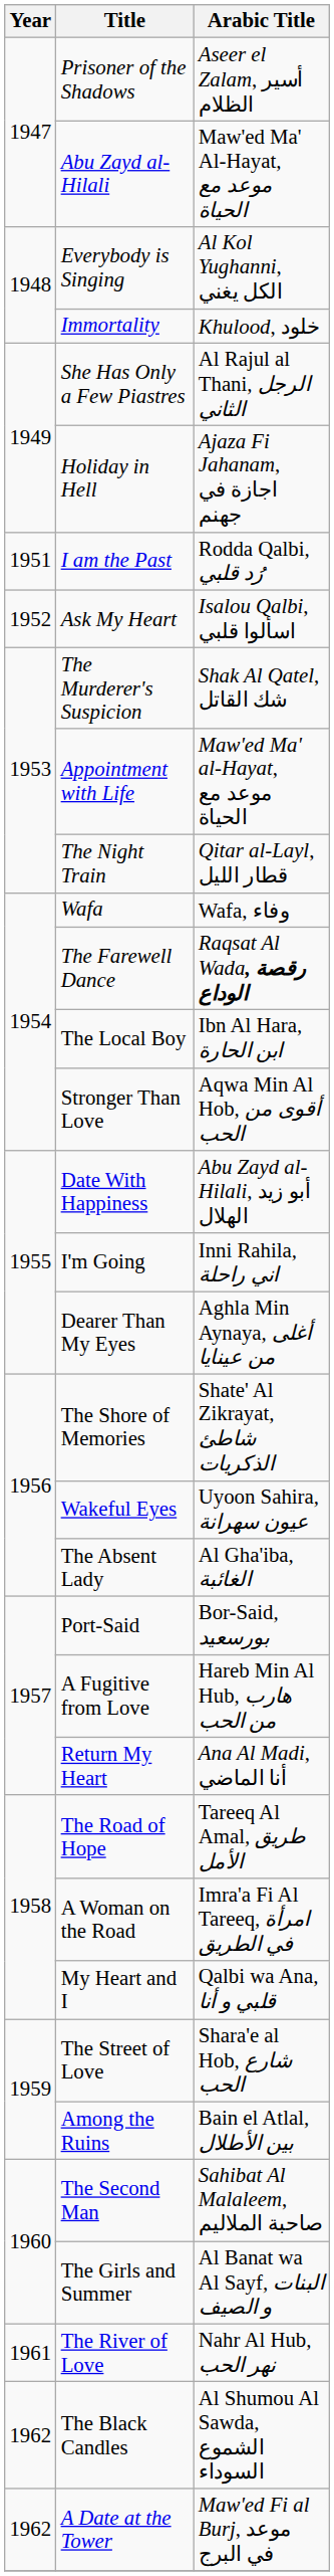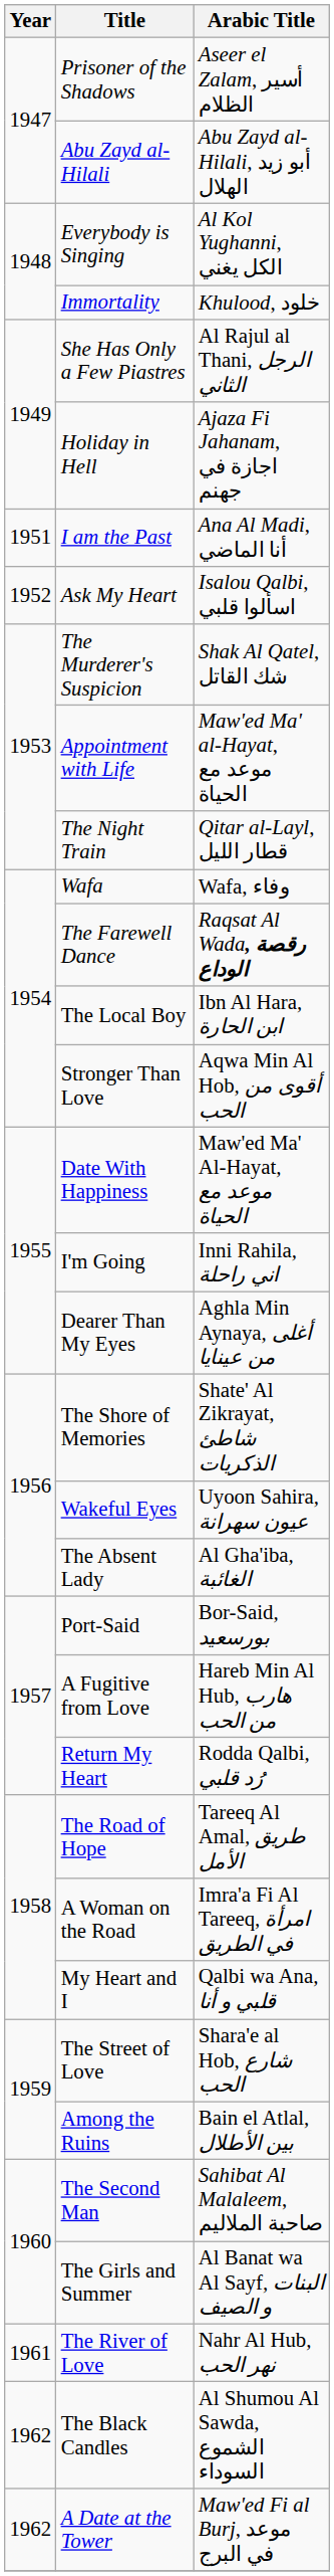Abu Zayd al-Hilali | Arabic Title: Maw'ed Ma' Al-Hayat, موعد مع الحياة -> Abu Zayd al-Hilali, أبو زيد الهلال
I am the Past | Arabic Title: Rodda Qalbi, رُد قلبي -> Ana Al Madi, أنا الماضي
Date With Happiness | Arabic Title: Abu Zayd al-Hilali, أبو زيد الهلال -> Maw'ed Ma' Al-Hayat, موعد مع الحياة
Return My Heart | Arabic Title: Ana Al Madi, أنا الماضي -> Rodda Qalbi, رُد قلبي
